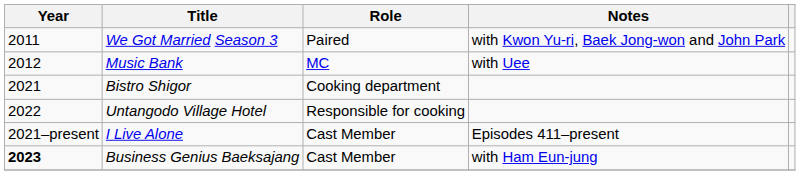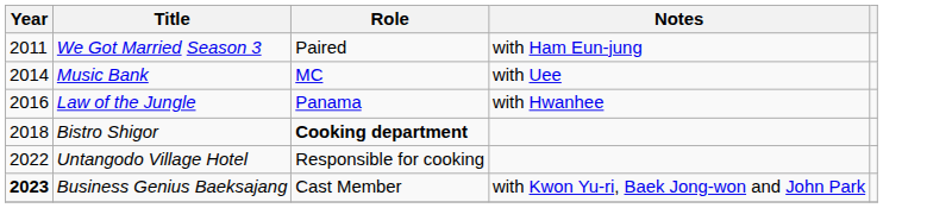We Got Married Season 3 | Notes: with Kwon Yu-ri, Baek Jong-won and John Park -> with Ham Eun-jung
Music Bank | Year: 2012 -> 2014
+ row: 2016 | Law of the Jungle | Panama | with Hwanhee
Bistro Shigor | Year: 2021 -> 2018
Bistro Shigor | Role: normal -> bold
- row: 2021–present | I Live Alone | Cast Member | Episodes 411–present
Business Genius Baeksajang | Notes: with Ham Eun-jung -> with Kwon Yu-ri, Baek Jong-won and John Park
